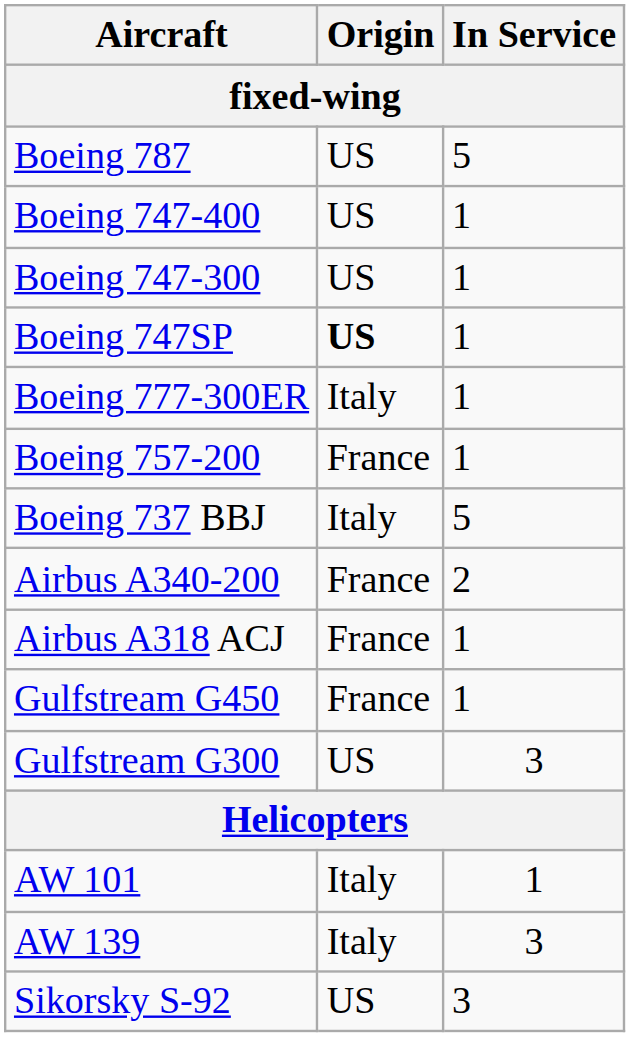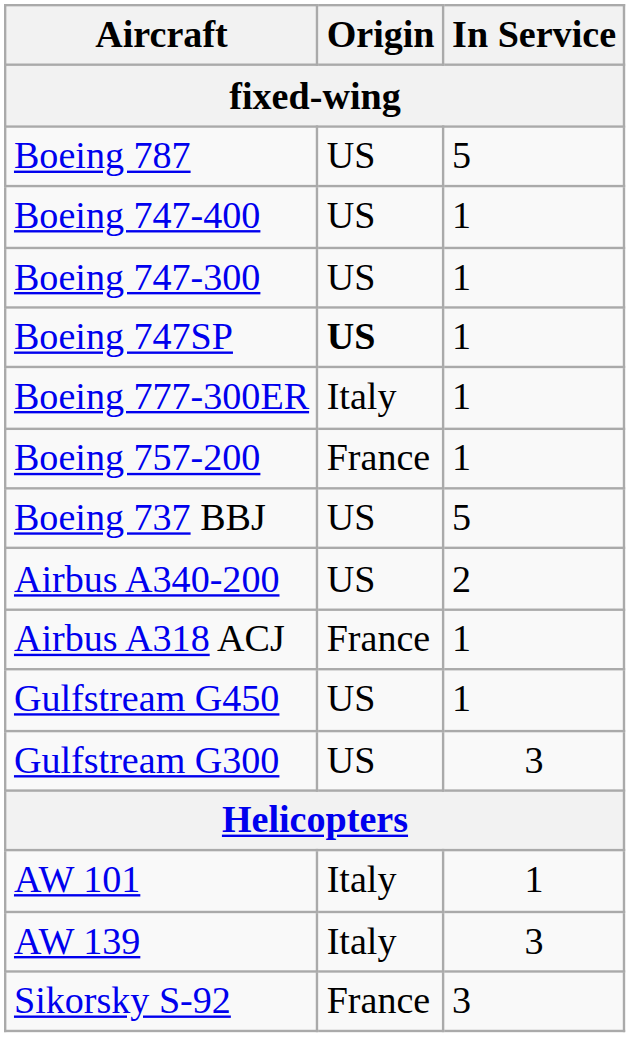Boeing 737 BBJ | Origin: Italy -> US
Airbus A340-200 | Origin: France -> US
Gulfstream G450 | Origin: France -> US
Sikorsky S-92 | Origin: US -> France
